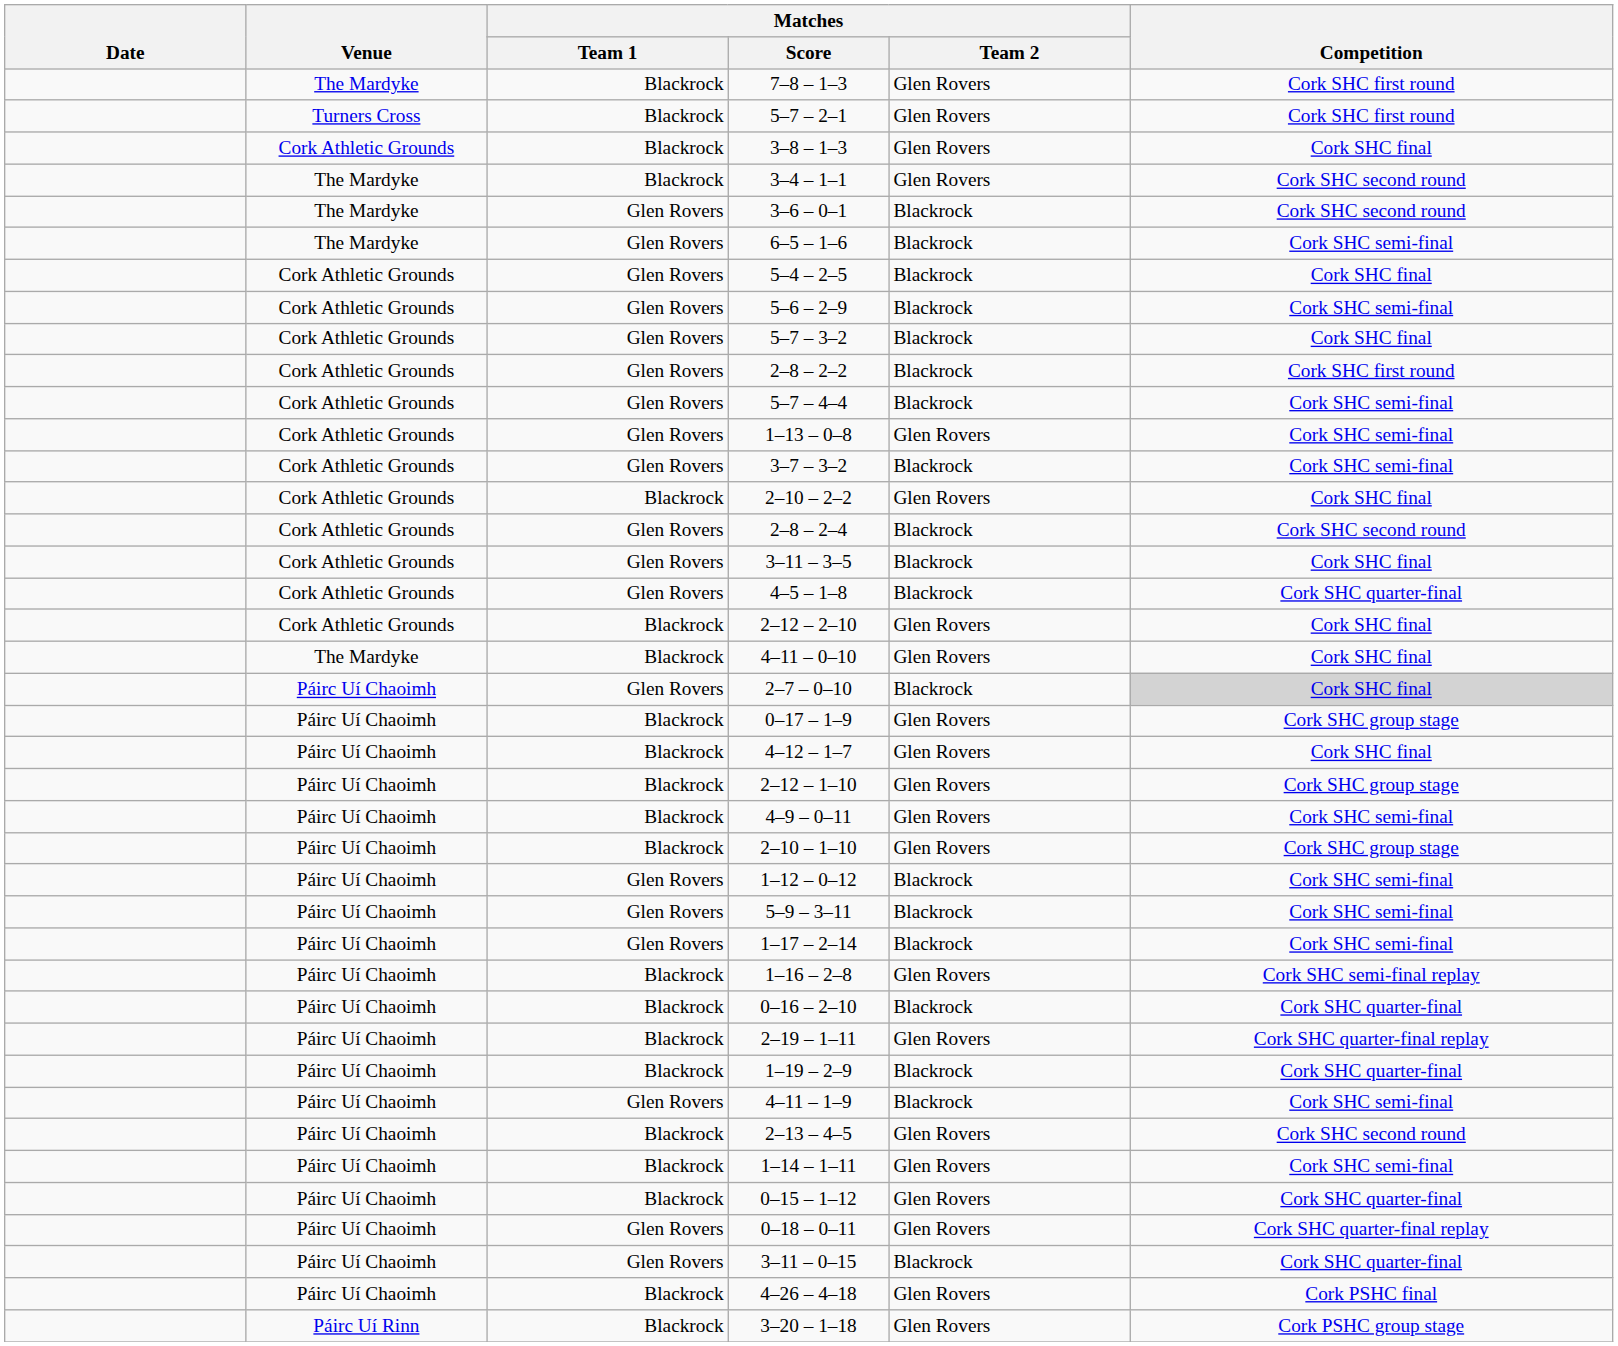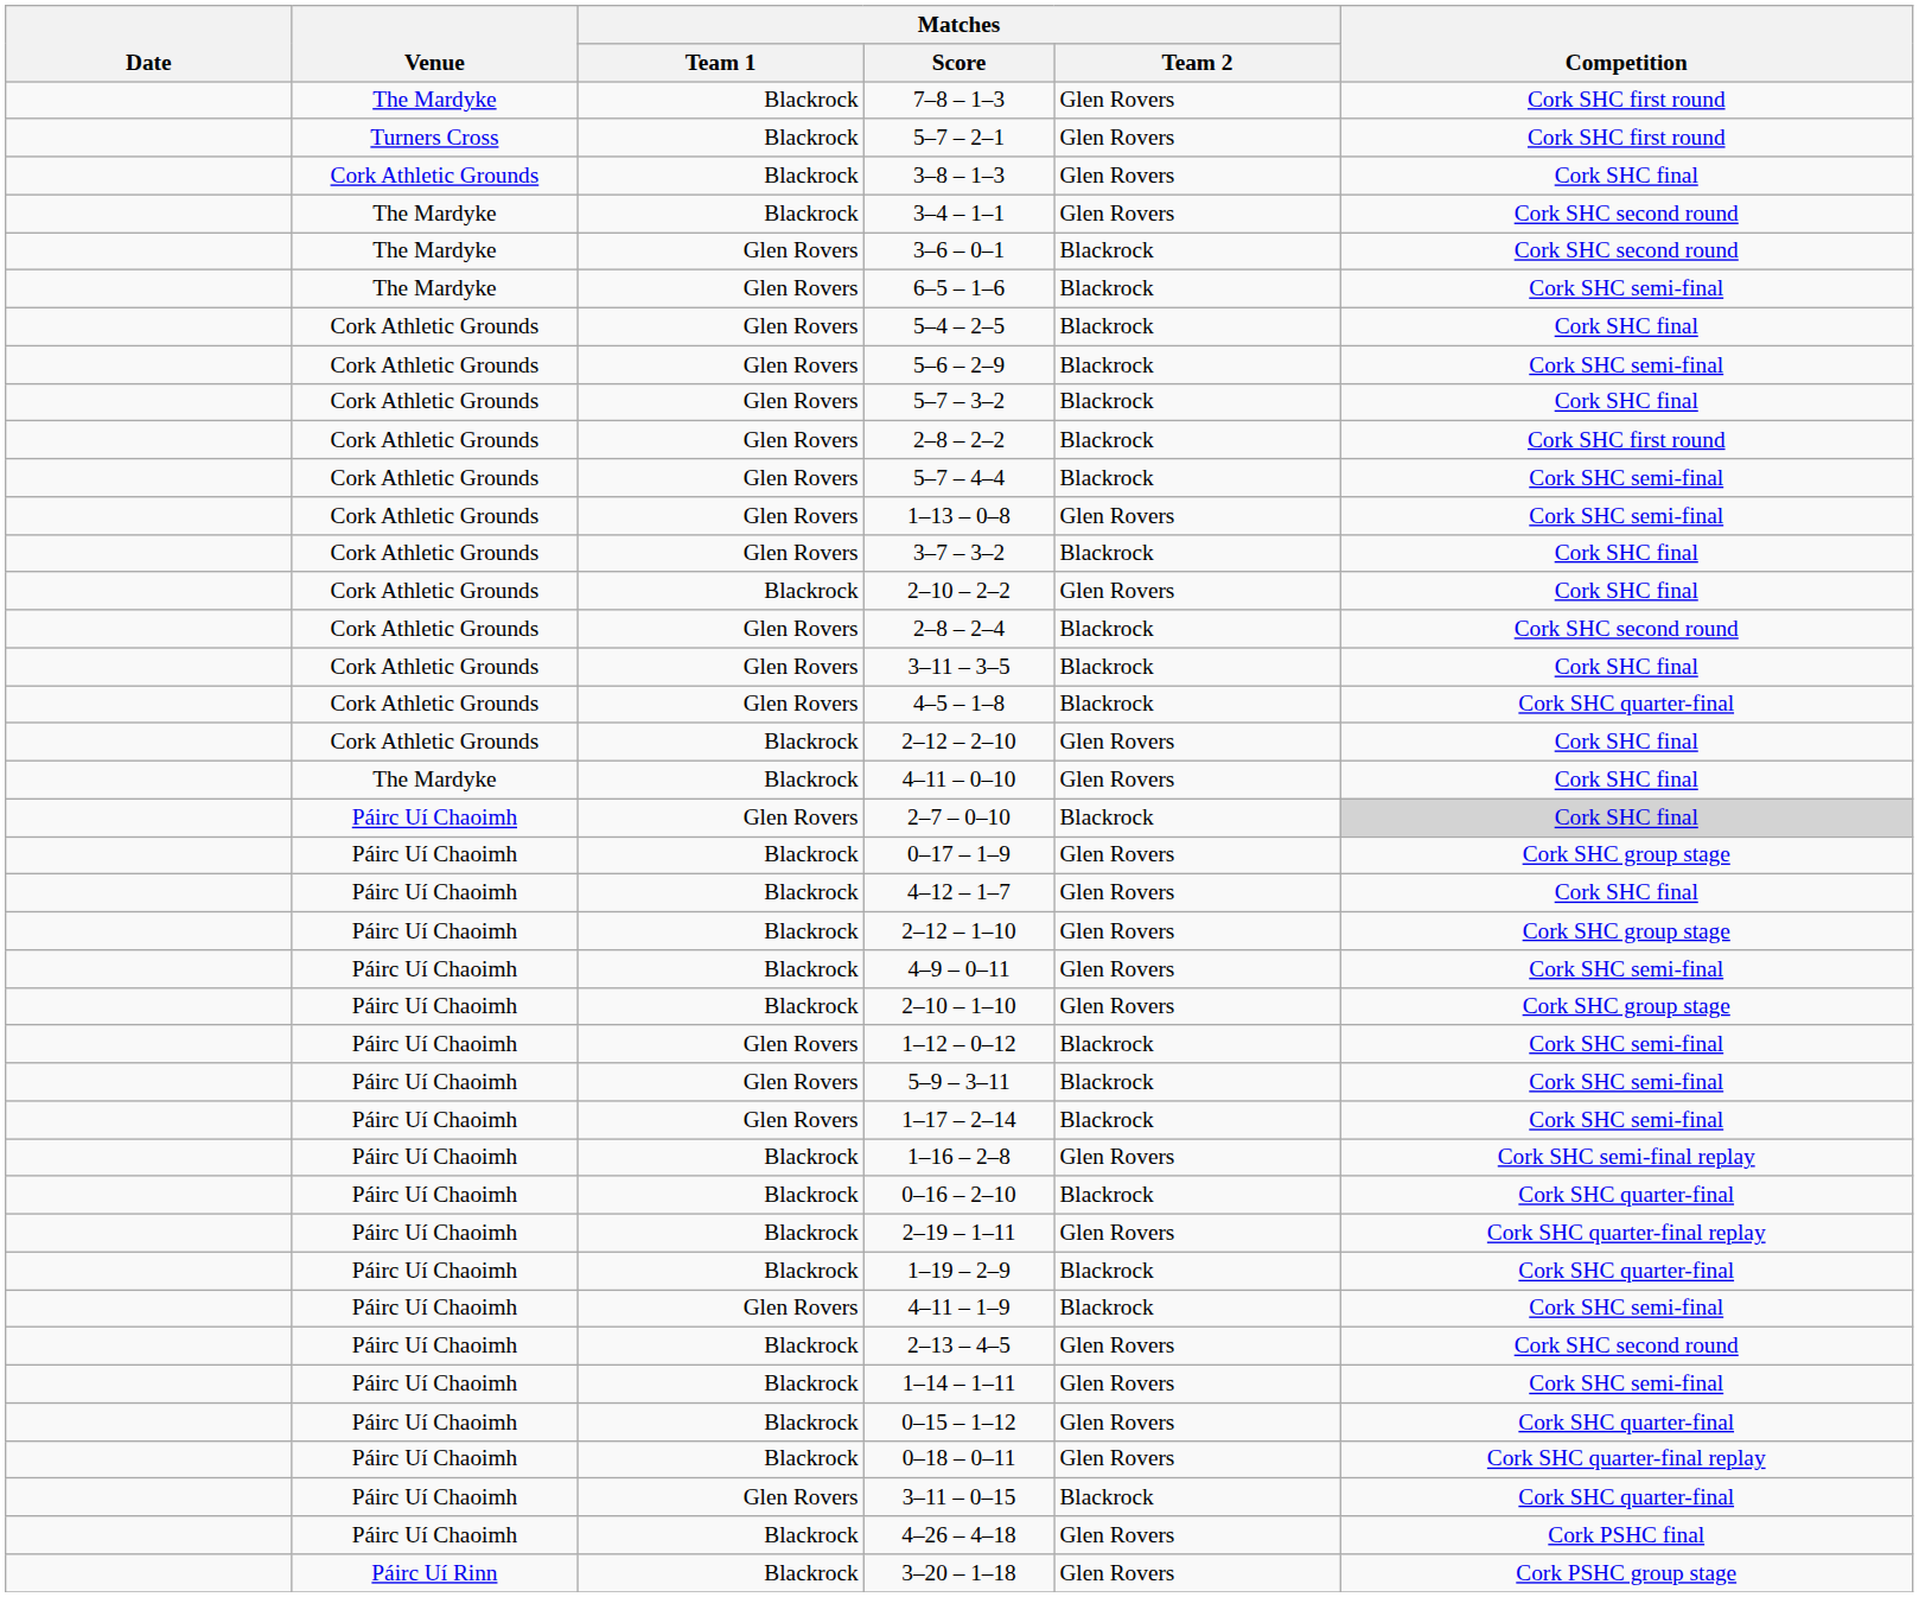3–7 – 3–2 | Competition: Cork SHC semi-final -> Cork SHC final
0–18 – 0–11 | Matches / Team 1: Glen Rovers -> Blackrock
